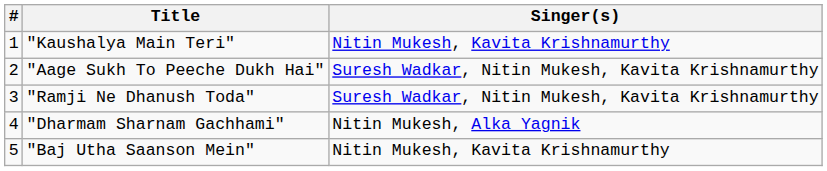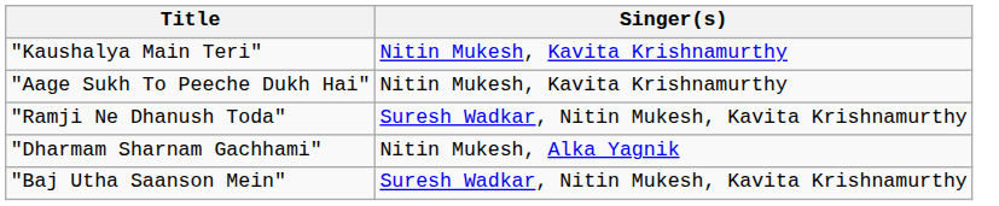- column: # | 1 | 2 | 3 | 4 | 5
"Aage Sukh To Peeche Dukh Hai" | Singer(s): Suresh Wadkar, Nitin Mukesh, Kavita Krishnamurthy -> Nitin Mukesh, Kavita Krishnamurthy
"Baj Utha Saanson Mein" | Singer(s): Nitin Mukesh, Kavita Krishnamurthy -> Suresh Wadkar, Nitin Mukesh, Kavita Krishnamurthy
